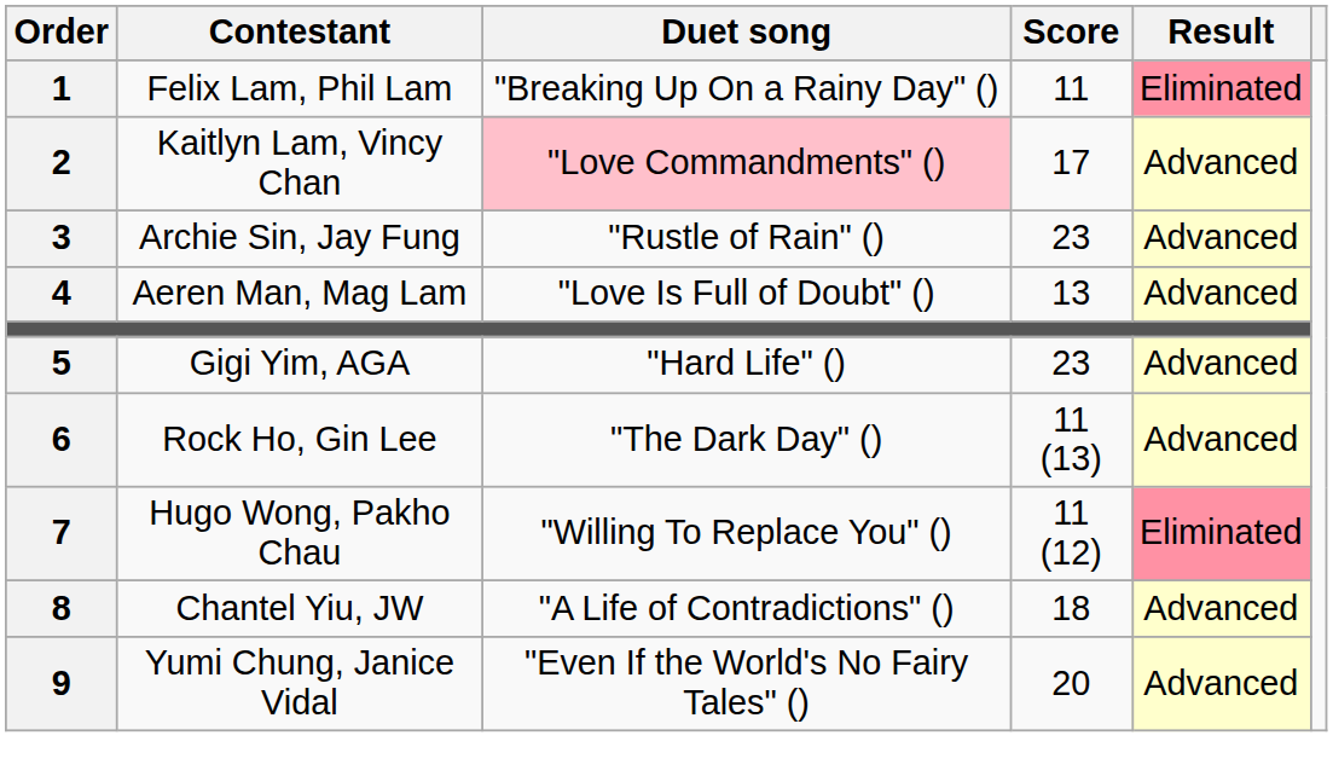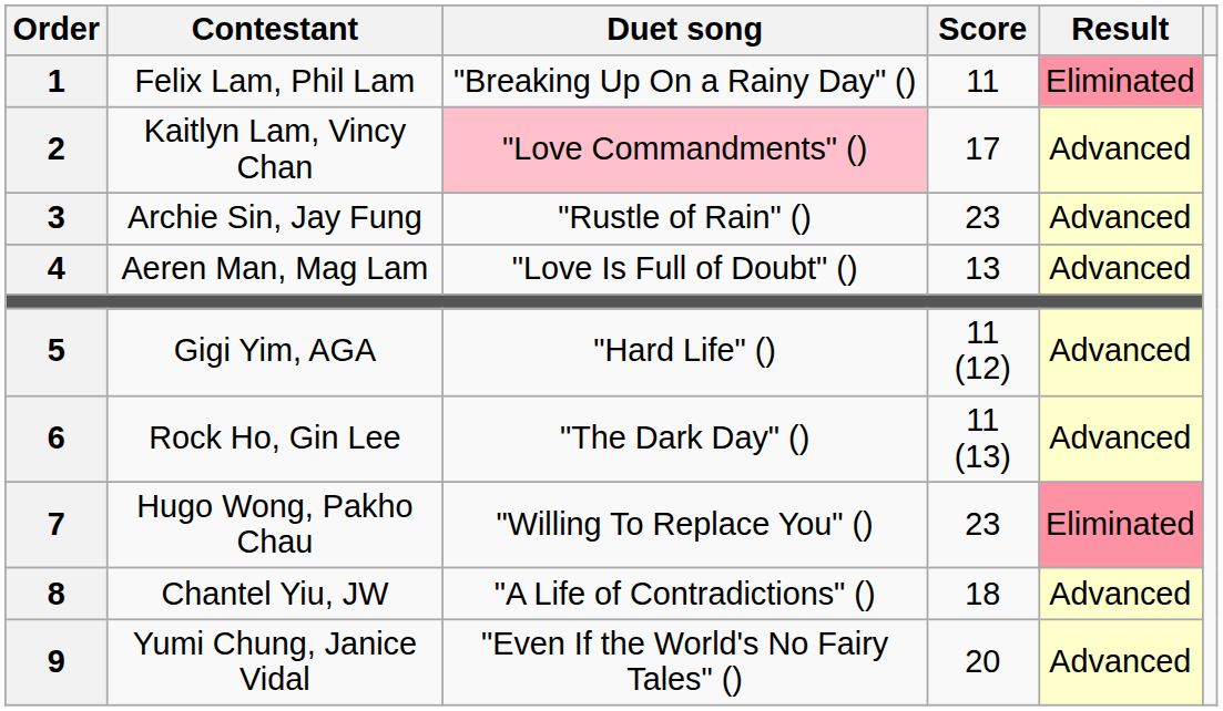5 | Score: 23 -> 11 (12)
7 | Score: 11 (12) -> 23
